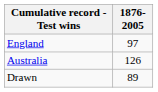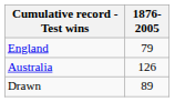England | 1876-2005: 97 -> 79
